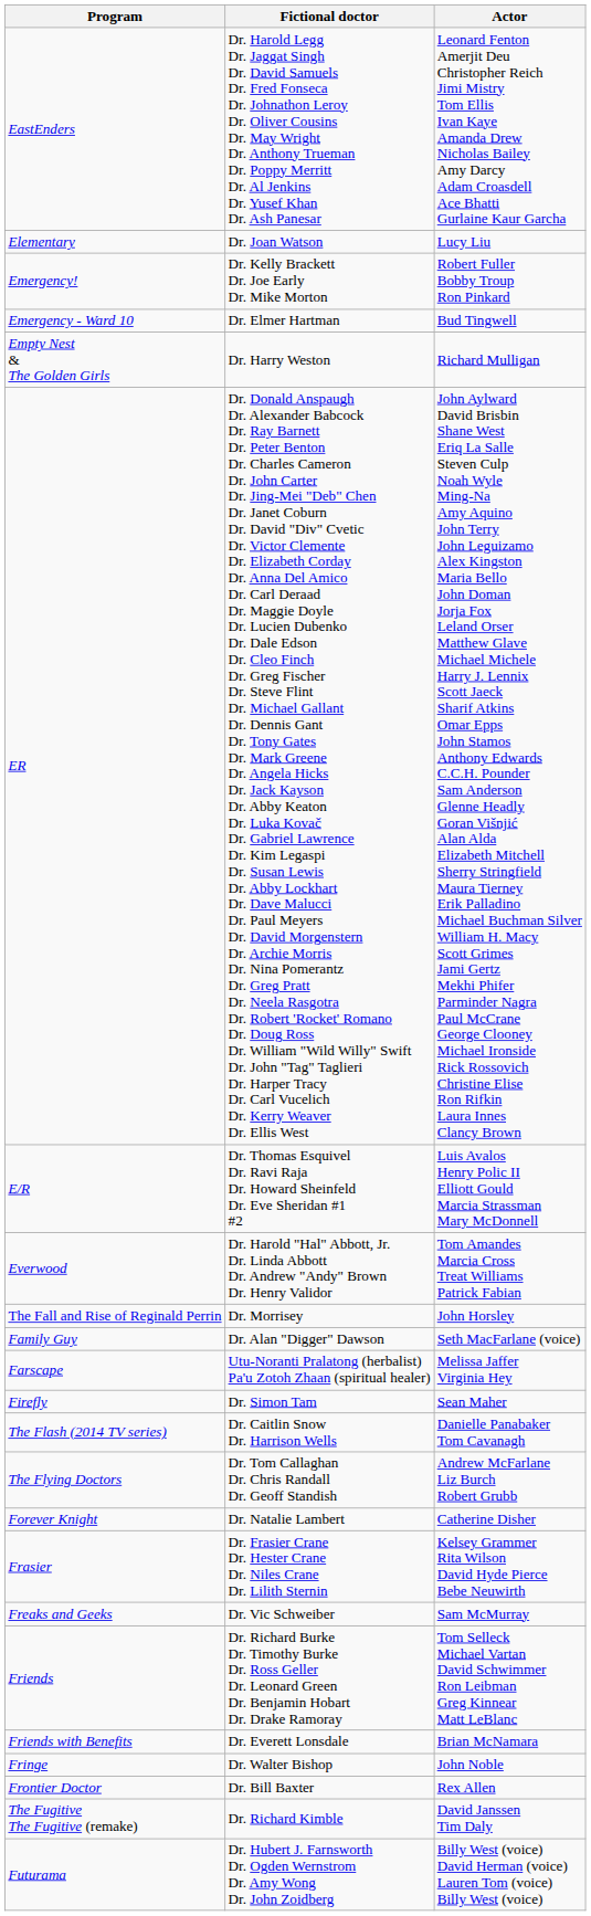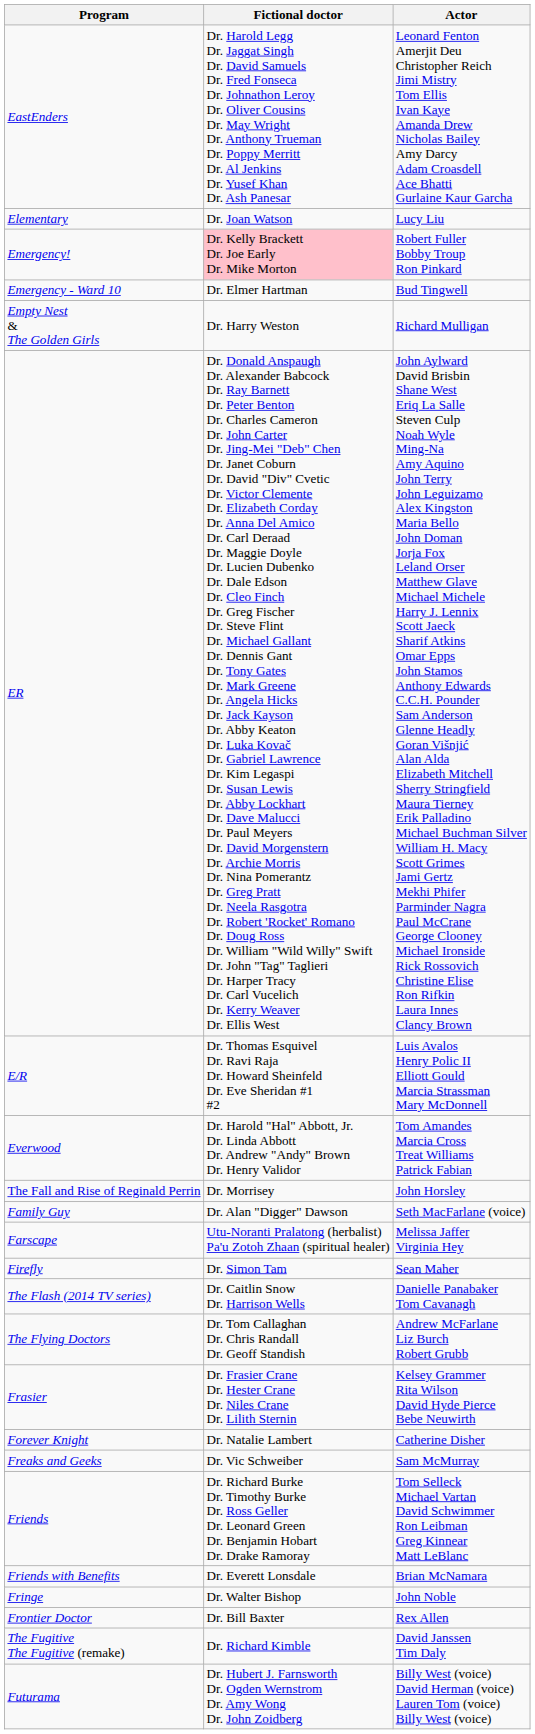Emergency! | Fictional doctor: no background -> pink background
rows swapped: Forever Knight <-> Frasier
